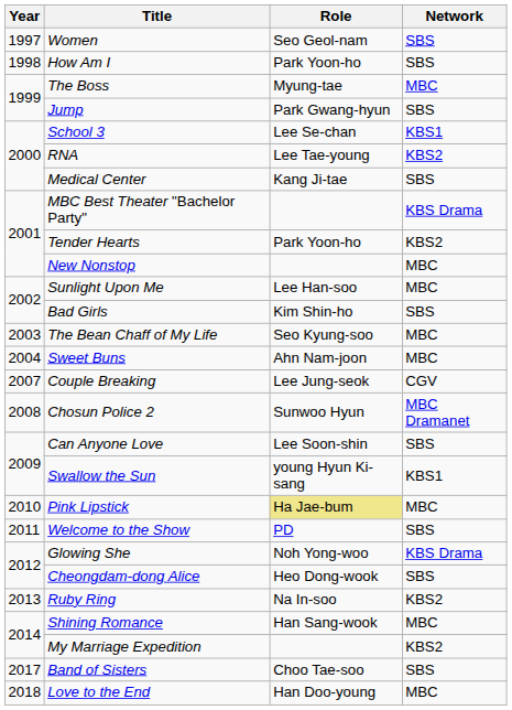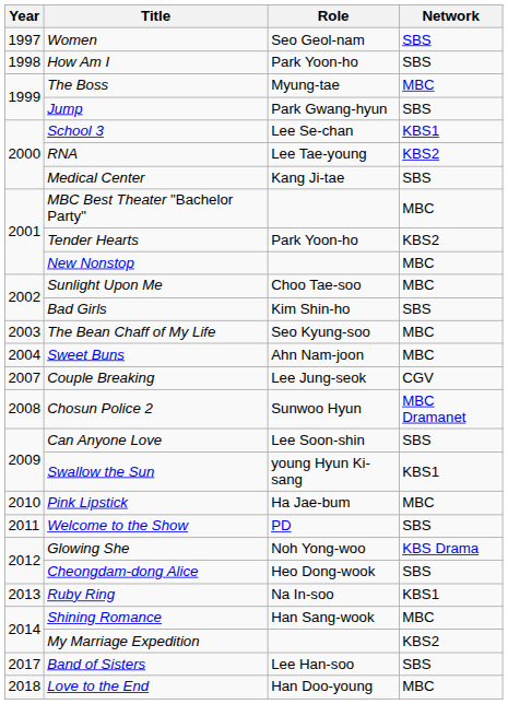MBC Best Theater "Bachelor Party" | Network: KBS Drama -> MBC
Sunlight Upon Me | Role: Lee Han-soo -> Choo Tae-soo
Pink Lipstick | Role: khaki background -> no background
Ruby Ring | Network: KBS2 -> KBS1
Band of Sisters | Role: Choo Tae-soo -> Lee Han-soo
